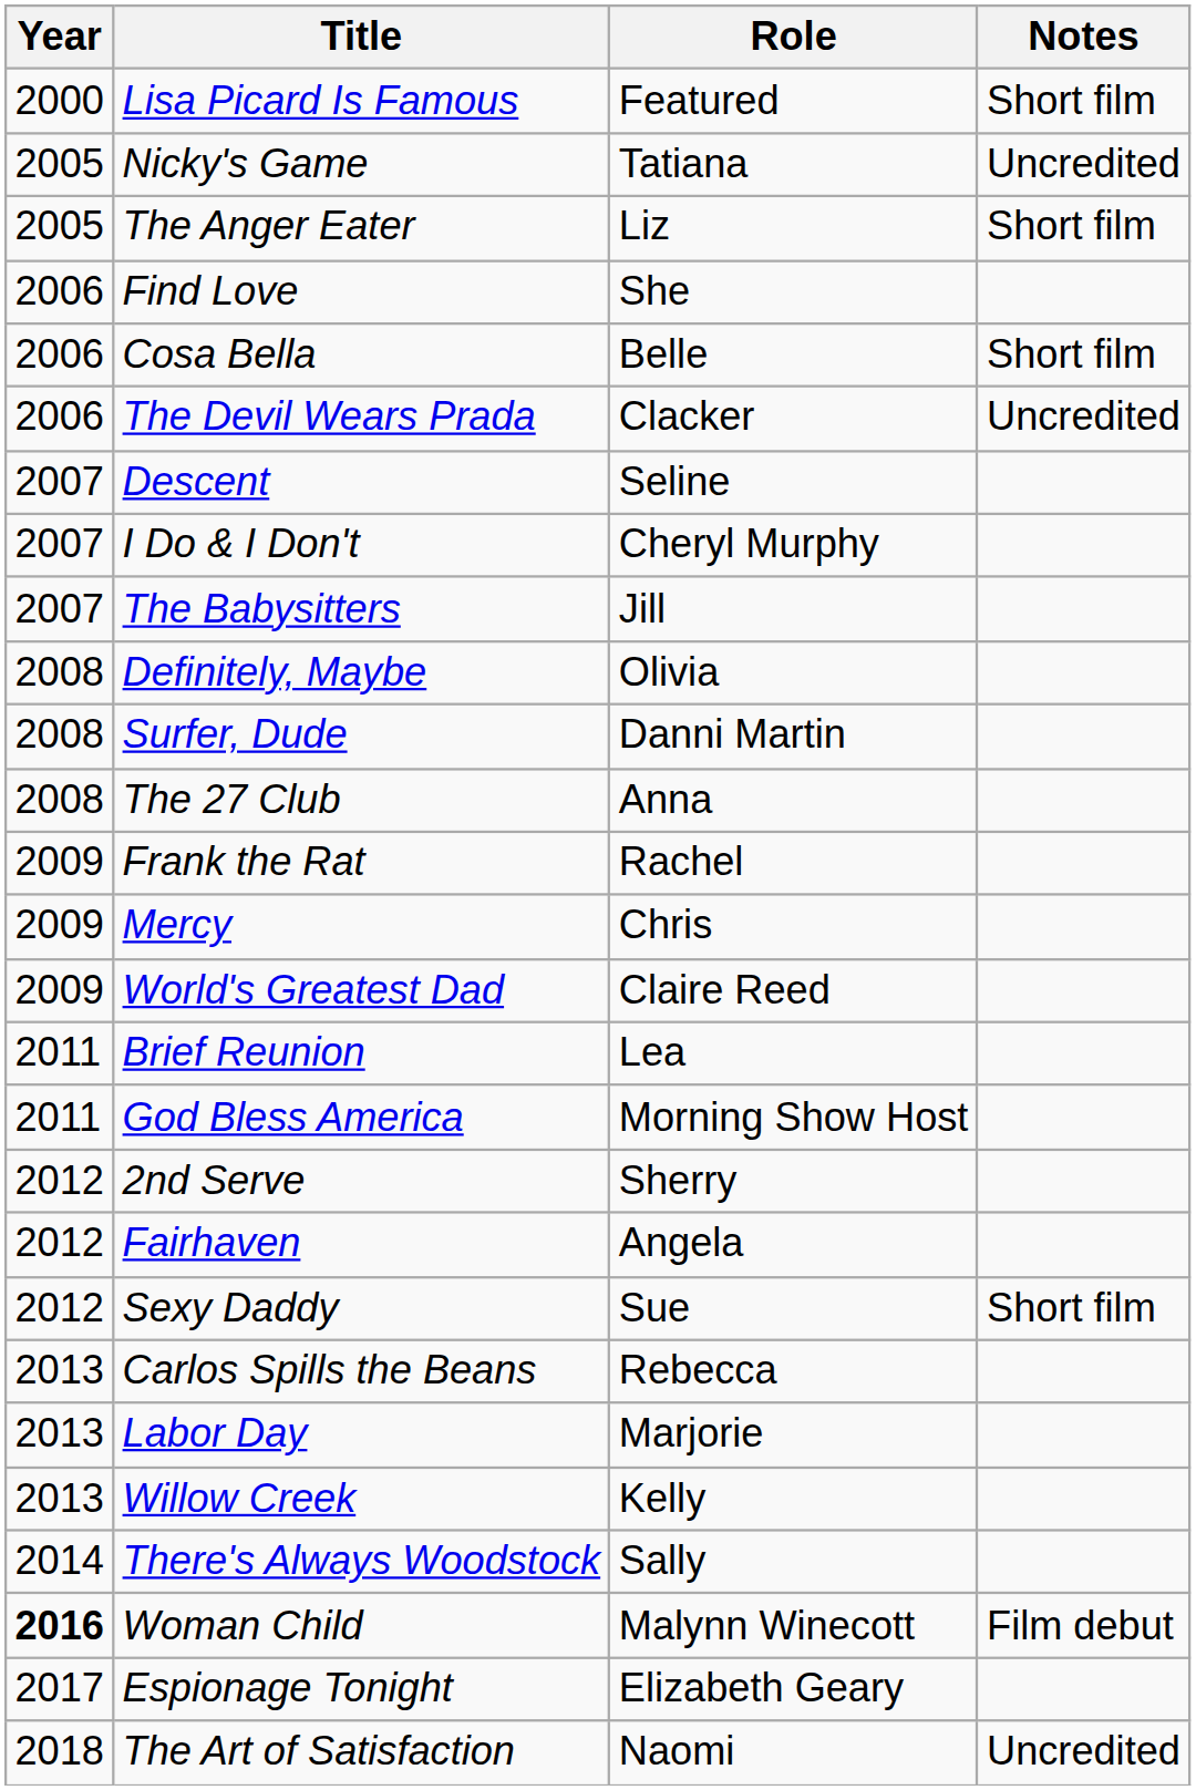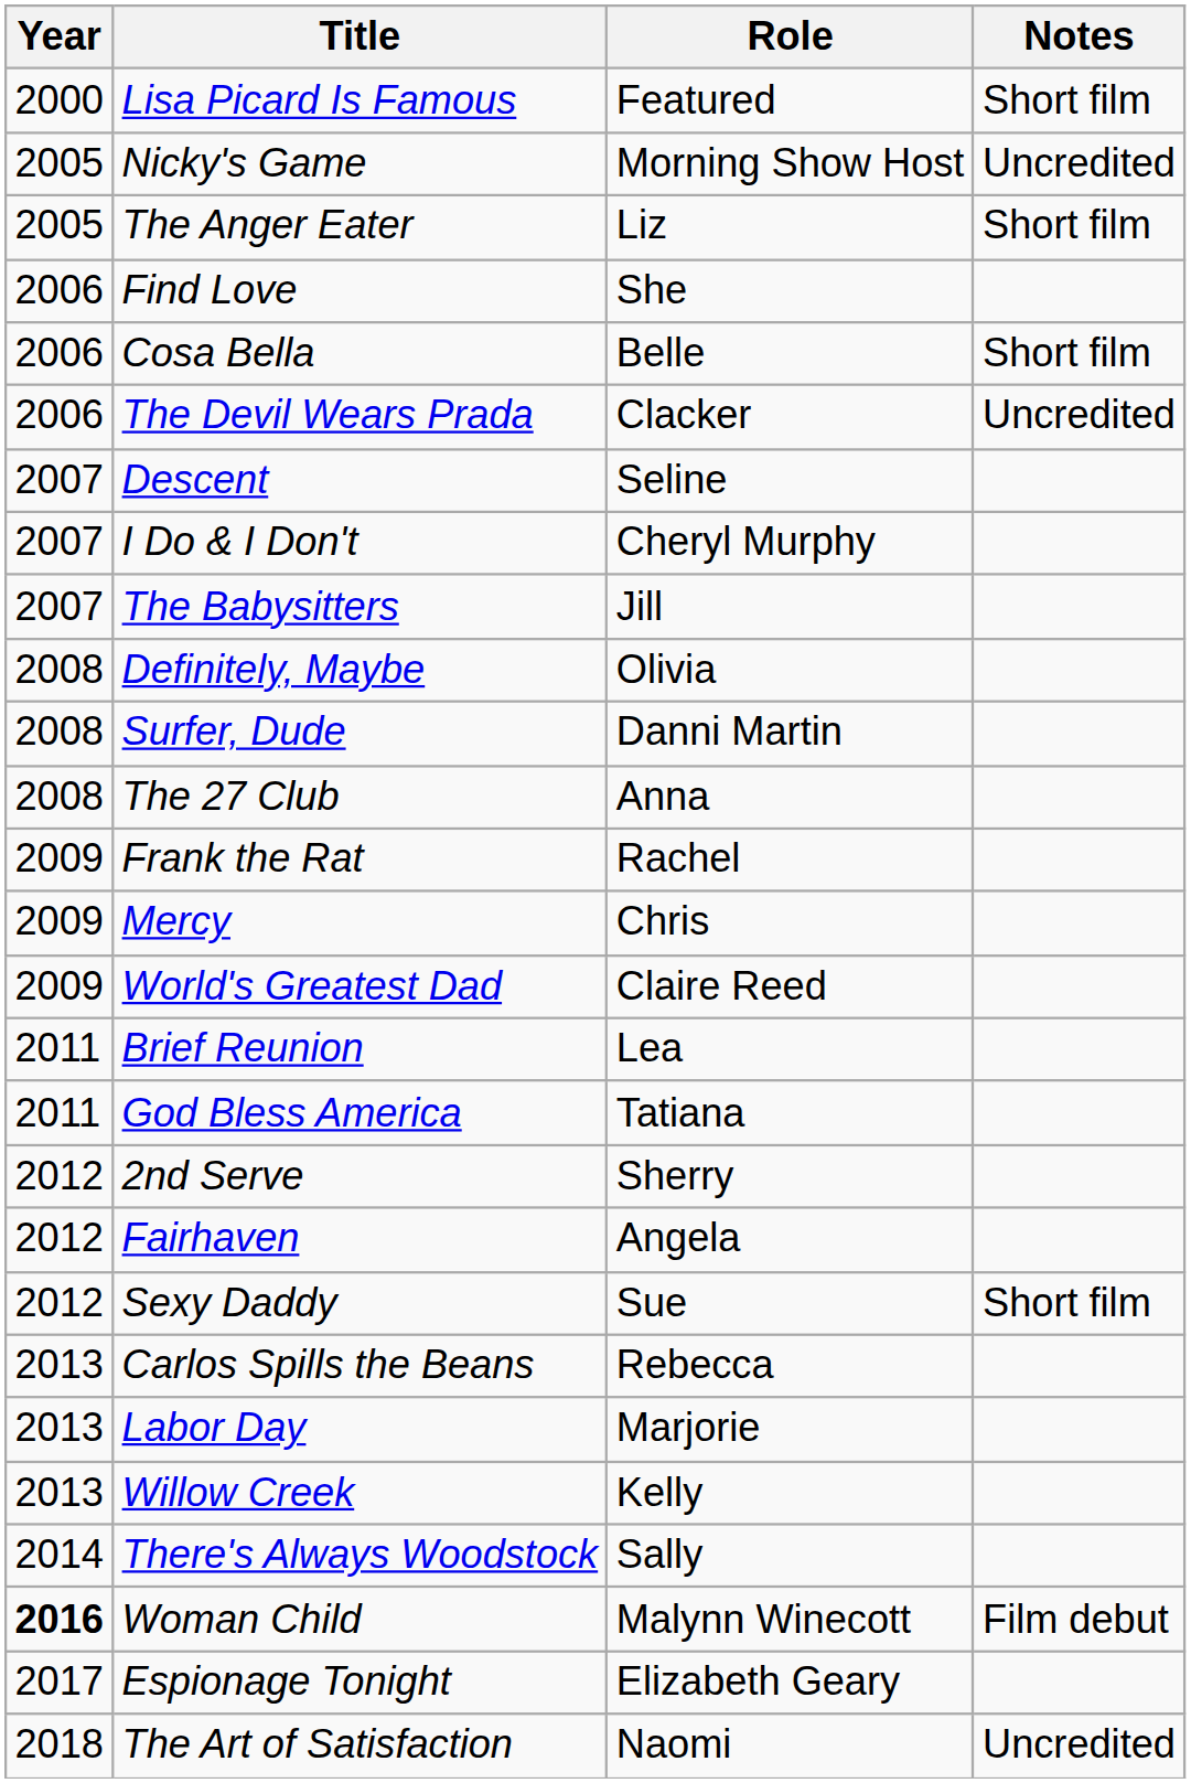Nicky's Game | Role: Tatiana -> Morning Show Host
God Bless America | Role: Morning Show Host -> Tatiana
